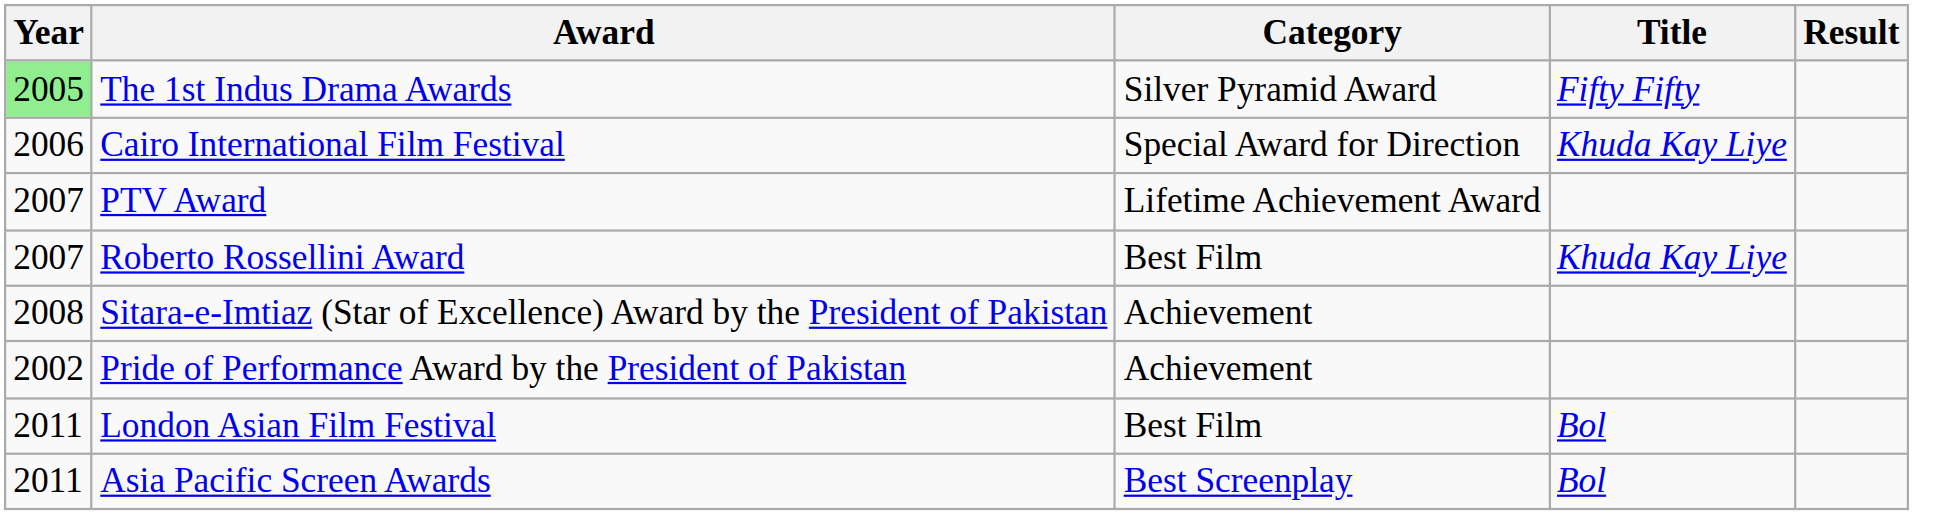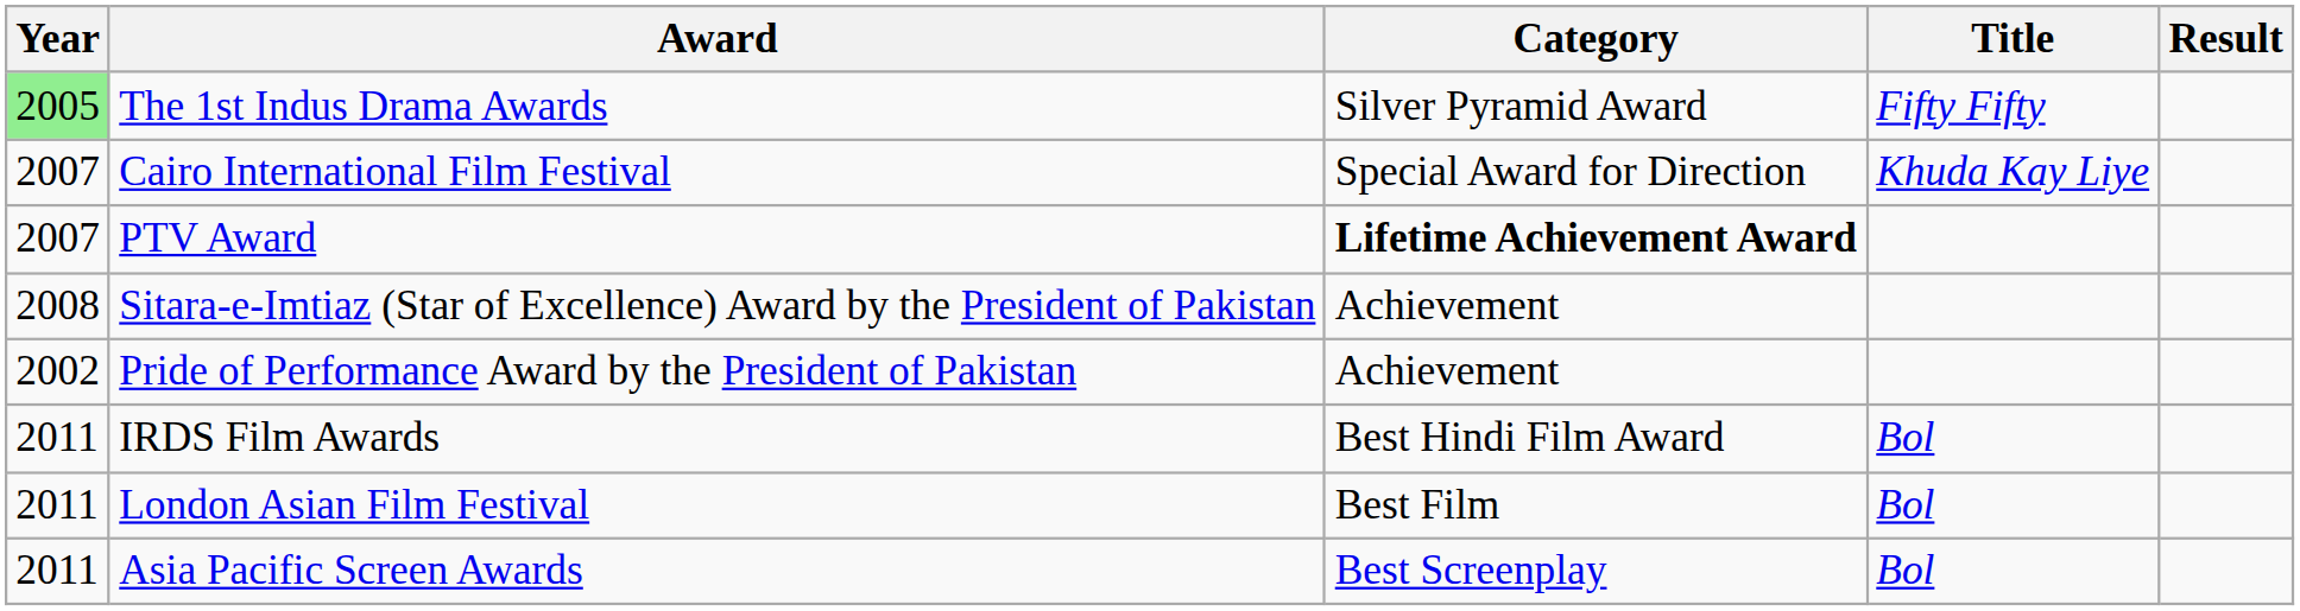Cairo International Film Festival | Year: 2006 -> 2007
PTV Award | Category: normal -> bold
- row: 2007 | Roberto Rossellini Award | Best Film | Khuda Kay Liye
+ row: 2011 | IRDS Film Awards | Best Hindi Film Award | Bol
